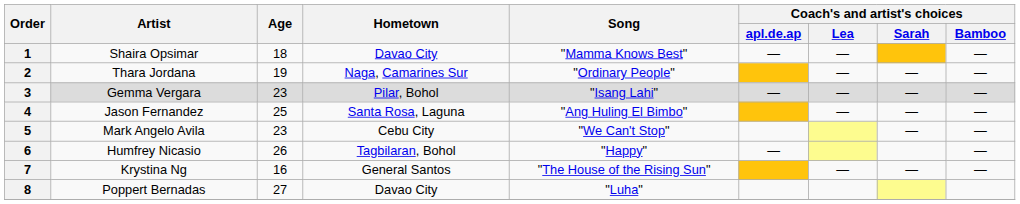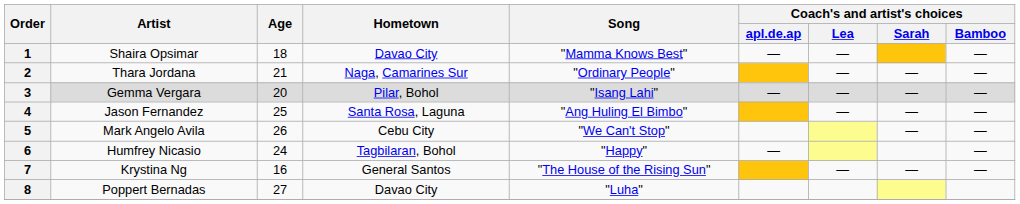2 | Age: 19 -> 21
3 | Age: 23 -> 20
5 | Age: 23 -> 26
6 | Age: 26 -> 24
